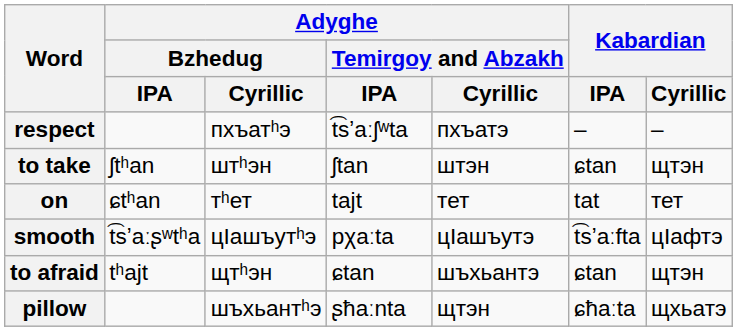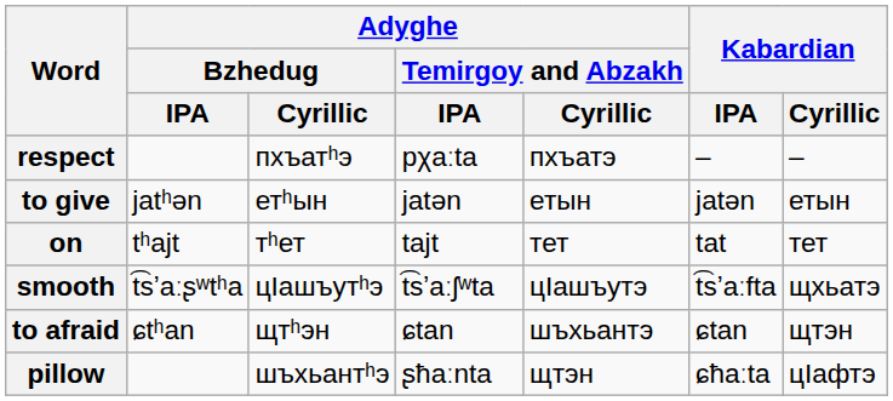respect | Adyghe / Temirgoy and Abzakh / IPA: t͡sʼaːʃʷta -> pχaːta
+ row: to give | jatʰən | етʰын | jatən | етын | jatən | етын
- row: to take | ʃtʰan | штʰэн | ʃtan | штэн | ɕtan | щтэн
on | Adyghe / Bzhedug / IPA: ɕtʰan -> tʰajt
smooth | Adyghe / Temirgoy and Abzakh / IPA: pχaːta -> t͡sʼaːʃʷta
smooth | Kabardian / Cyrillic: цIафтэ -> щхьатэ
to afraid | Adyghe / Bzhedug / IPA: tʰajt -> ɕtʰan
pillow | Kabardian / Cyrillic: щхьатэ -> цIафтэ
